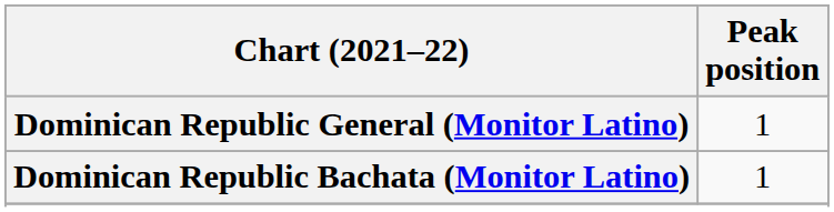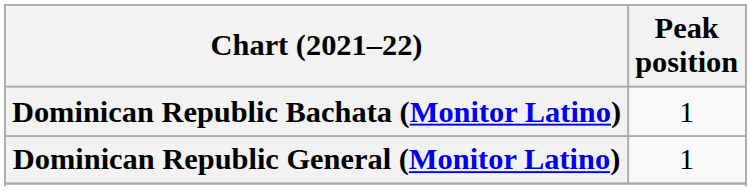rows swapped: Dominican Republic Bachata (Monitor Latino) <-> Dominican Republic General (Monitor Latino)
